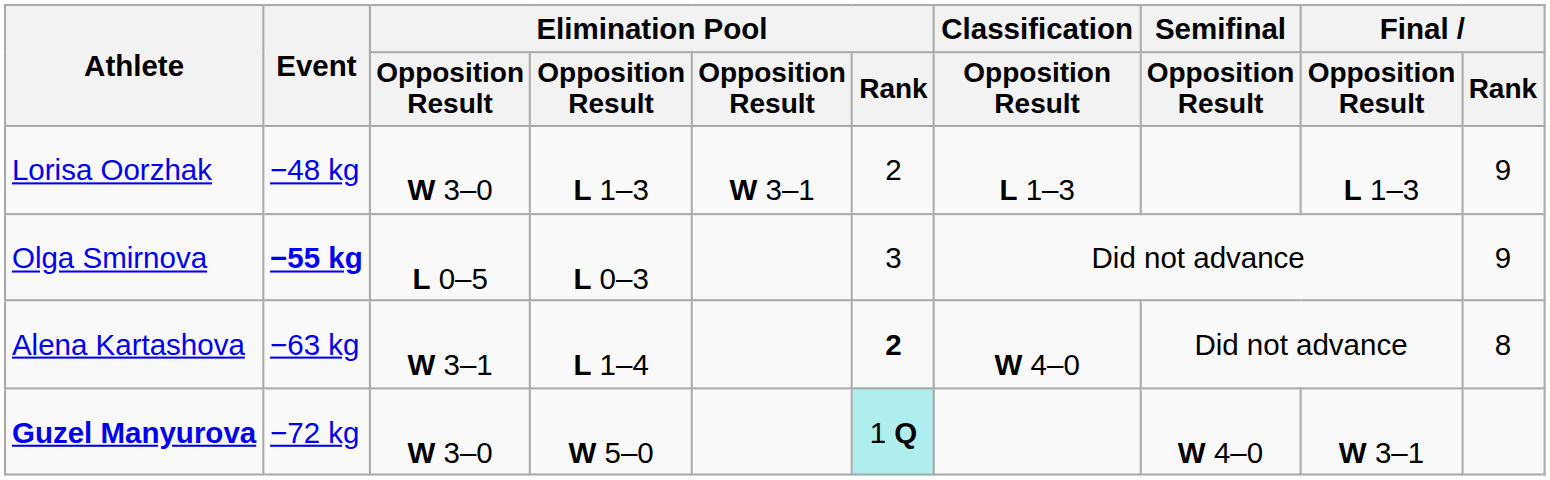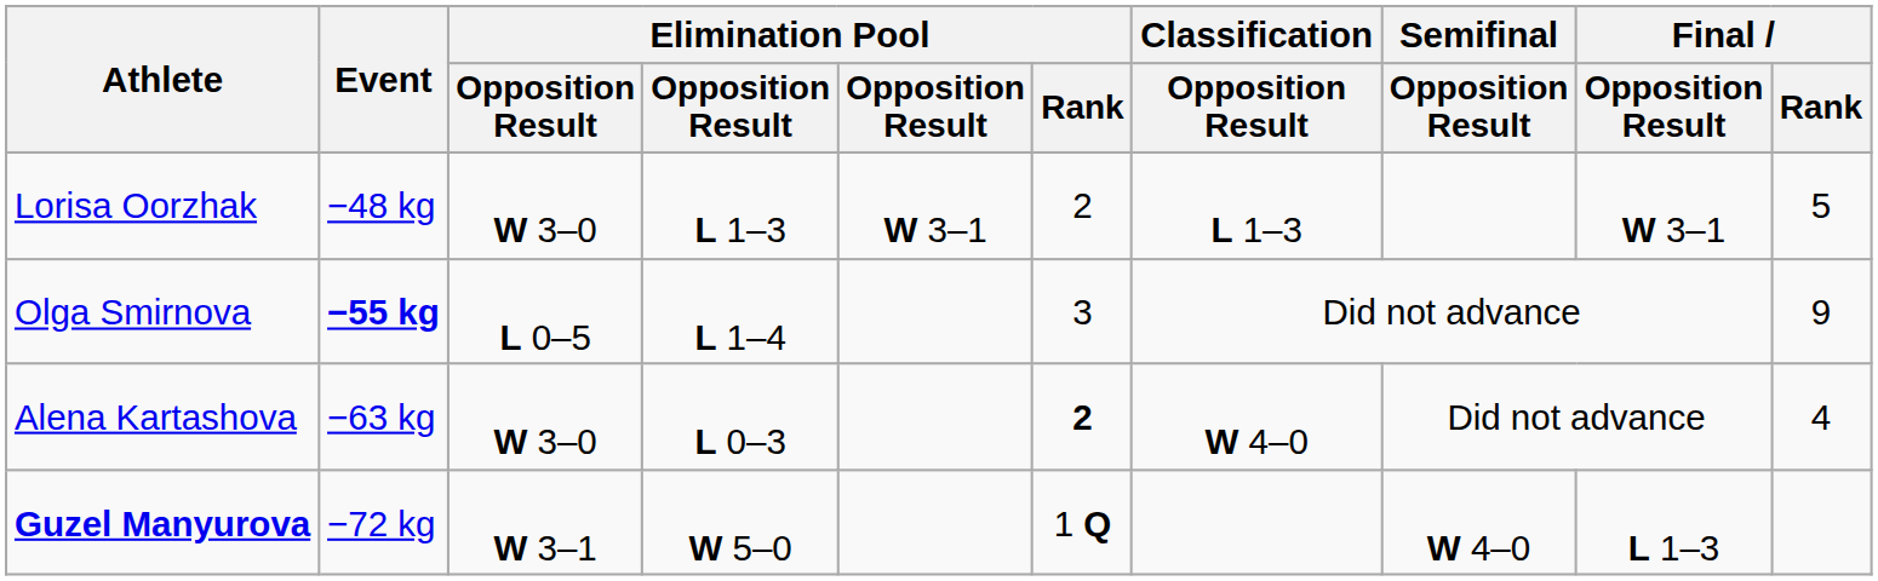Lorisa Oorzhak | Final / Opposition Result: L 1–3 -> W 3–1
Lorisa Oorzhak | Final / Rank: 9 -> 5
Olga Smirnova | column 4: L 0–3 -> L 1–4
Alena Kartashova | column 3: W 3–1 -> W 3–0
Alena Kartashova | column 4: L 1–4 -> L 0–3
Alena Kartashova | Final / Rank: 8 -> 4
Guzel Manyurova | column 3: W 3–0 -> W 3–1
Guzel Manyurova | Elimination Pool / Rank: paleturquoise background -> no background
Guzel Manyurova | Final / Opposition Result: W 3–1 -> L 1–3
